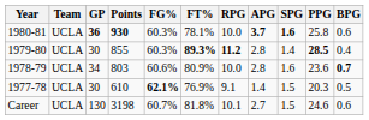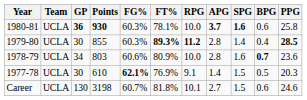columns swapped: BPG <-> PPG
